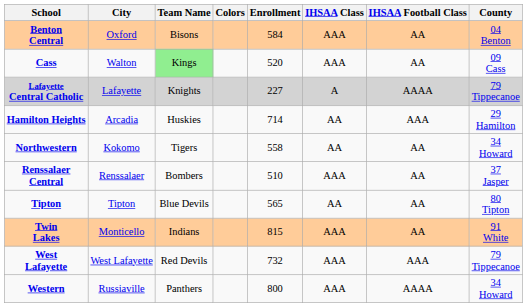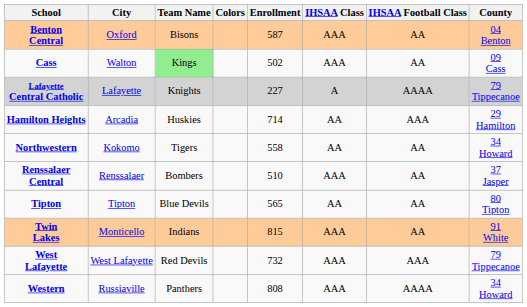Benton Central | Enrollment: 584 -> 587
Cass | Enrollment: 520 -> 502
Western | Enrollment: 800 -> 808
